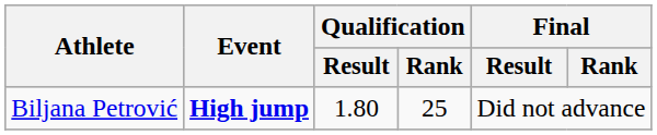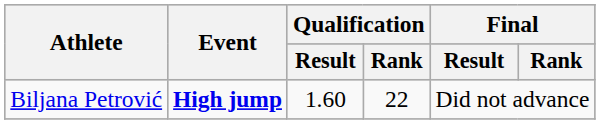Biljana Petrović | Qualification / Result: 1.80 -> 1.60
Biljana Petrović | Qualification / Rank: 25 -> 22
